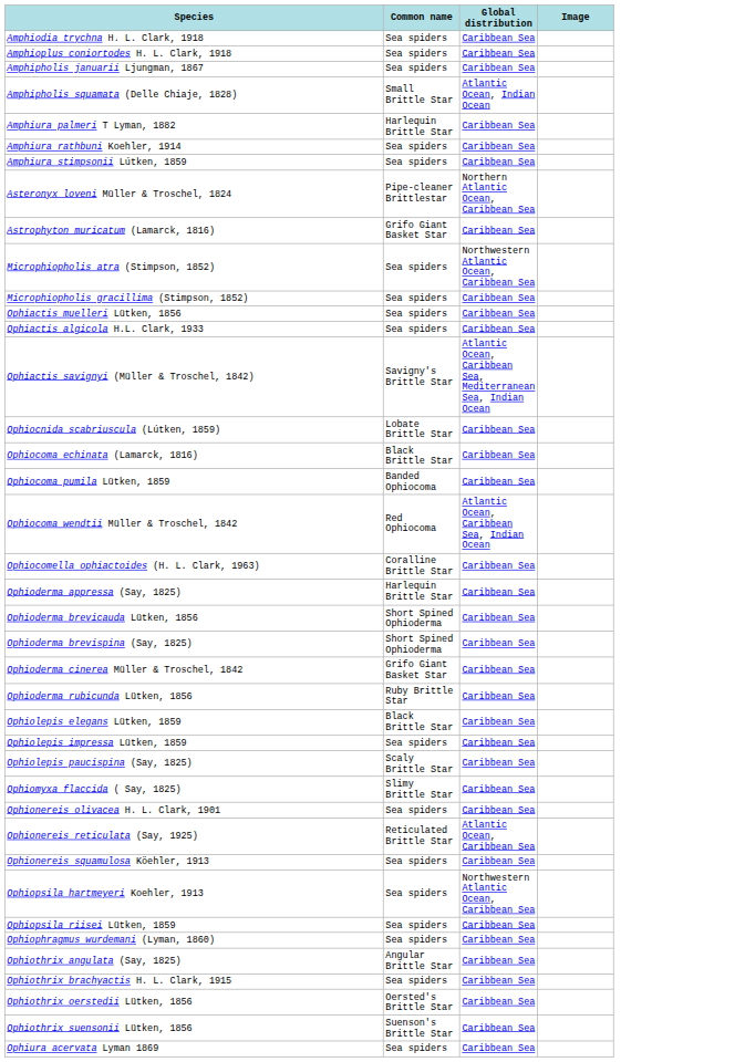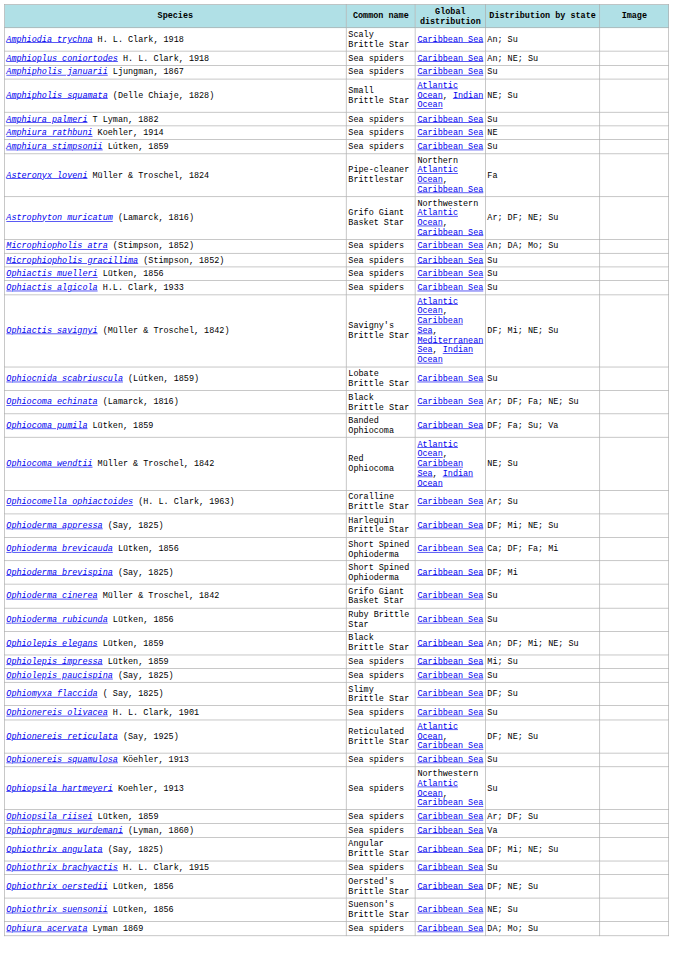+ column: Distribution by state | An; Su | An; NE; Su | Su | NE; Su | Su | NE | Su | Fa | Ar; DF; NE; Su | An; DA; Mo; Su | Su | Su | Su | DF; Mi; NE; Su | Su | Ar; DF; Fa; NE; Su | DF; Fa; Su; Va | NE; Su | Ar; Su | DF; Mi; NE; Su | Ca; DF; Fa; Mi | DF; Mi | Su | Su | An; DF; Mi; NE; Su | Mi; Su | Su | DF; Su | Su | DF; NE; Su | Su | Su | Ar; DF; Su | Va | DF; Mi; NE; Su | Su | DF; NE; Su | NE; Su | DA; Mo; Su
Amphiodia trychna H. L. Clark, 1918 | Common name: Sea spiders -> Scaly Brittle Star
Amphiura palmeri T Lyman, 1882 | Common name: Harlequin Brittle Star -> Sea spiders
Astrophyton muricatum (Lamarck, 1816) | Global distribution: Caribbean Sea -> Northwestern Atlantic Ocean, Caribbean Sea
Microphiopholis atra (Stimpson, 1852) | Global distribution: Northwestern Atlantic Ocean, Caribbean Sea -> Caribbean Sea
Ophiolepis paucispina (Say, 1825) | Common name: Scaly Brittle Star -> Sea spiders
